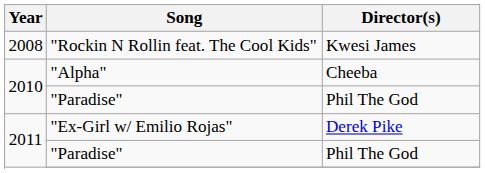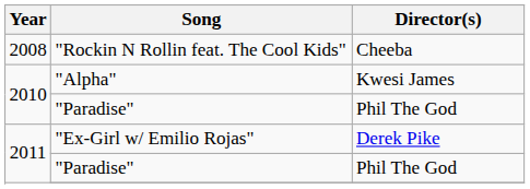"Rockin N Rollin feat. The Cool Kids" | Director(s): Kwesi James -> Cheeba
"Alpha" | Director(s): Cheeba -> Kwesi James
